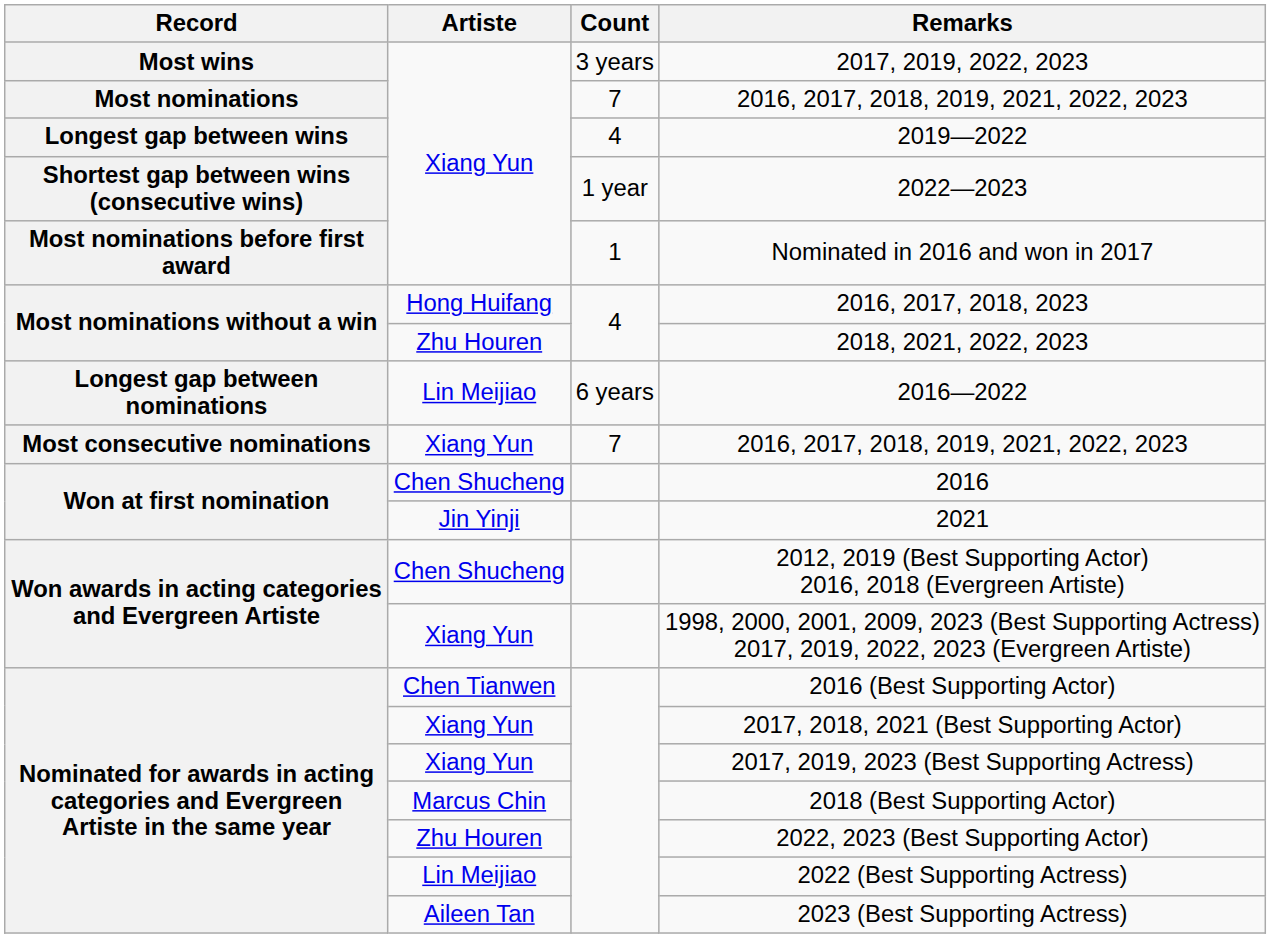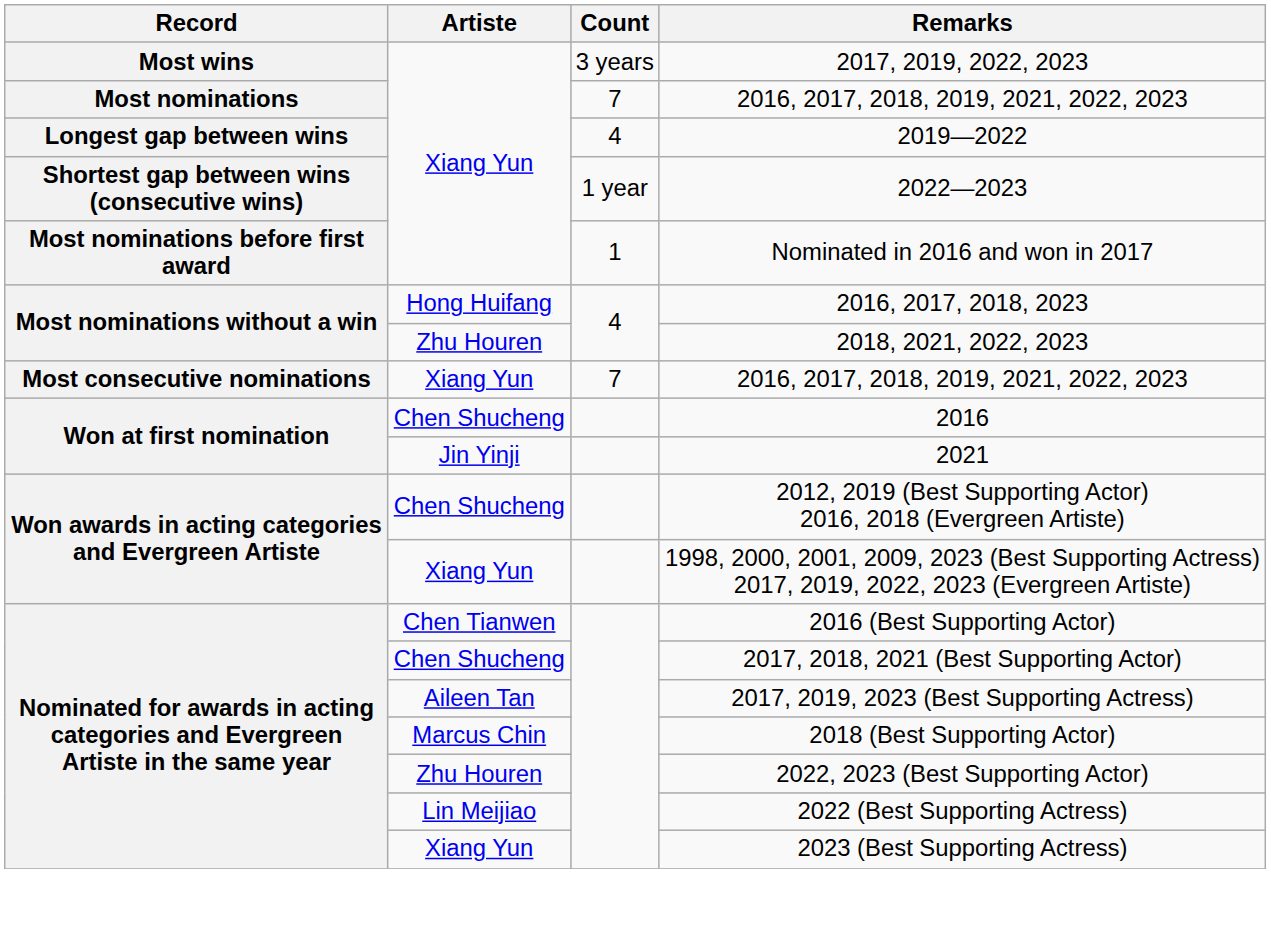- row: Longest gap between nominations | Lin Meijiao | 6 years | 2016—2022
2017, 2018, 2021 (Best Supporting Actor) | Artiste: Xiang Yun -> Chen Shucheng
2017, 2019, 2023 (Best Supporting Actress) | Artiste: Xiang Yun -> Aileen Tan
2023 (Best Supporting Actress) | Artiste: Aileen Tan -> Xiang Yun
